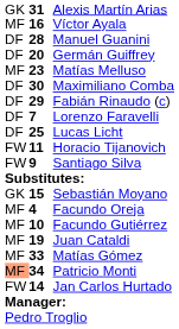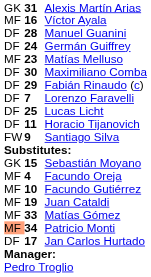Germán Guiffrey | column 2: 20 -> 24
Horacio Tijanovich | column 1: FW -> DF
Jan Carlos Hurtado | column 1: FW -> DF
Jan Carlos Hurtado | column 2: 14 -> 17
